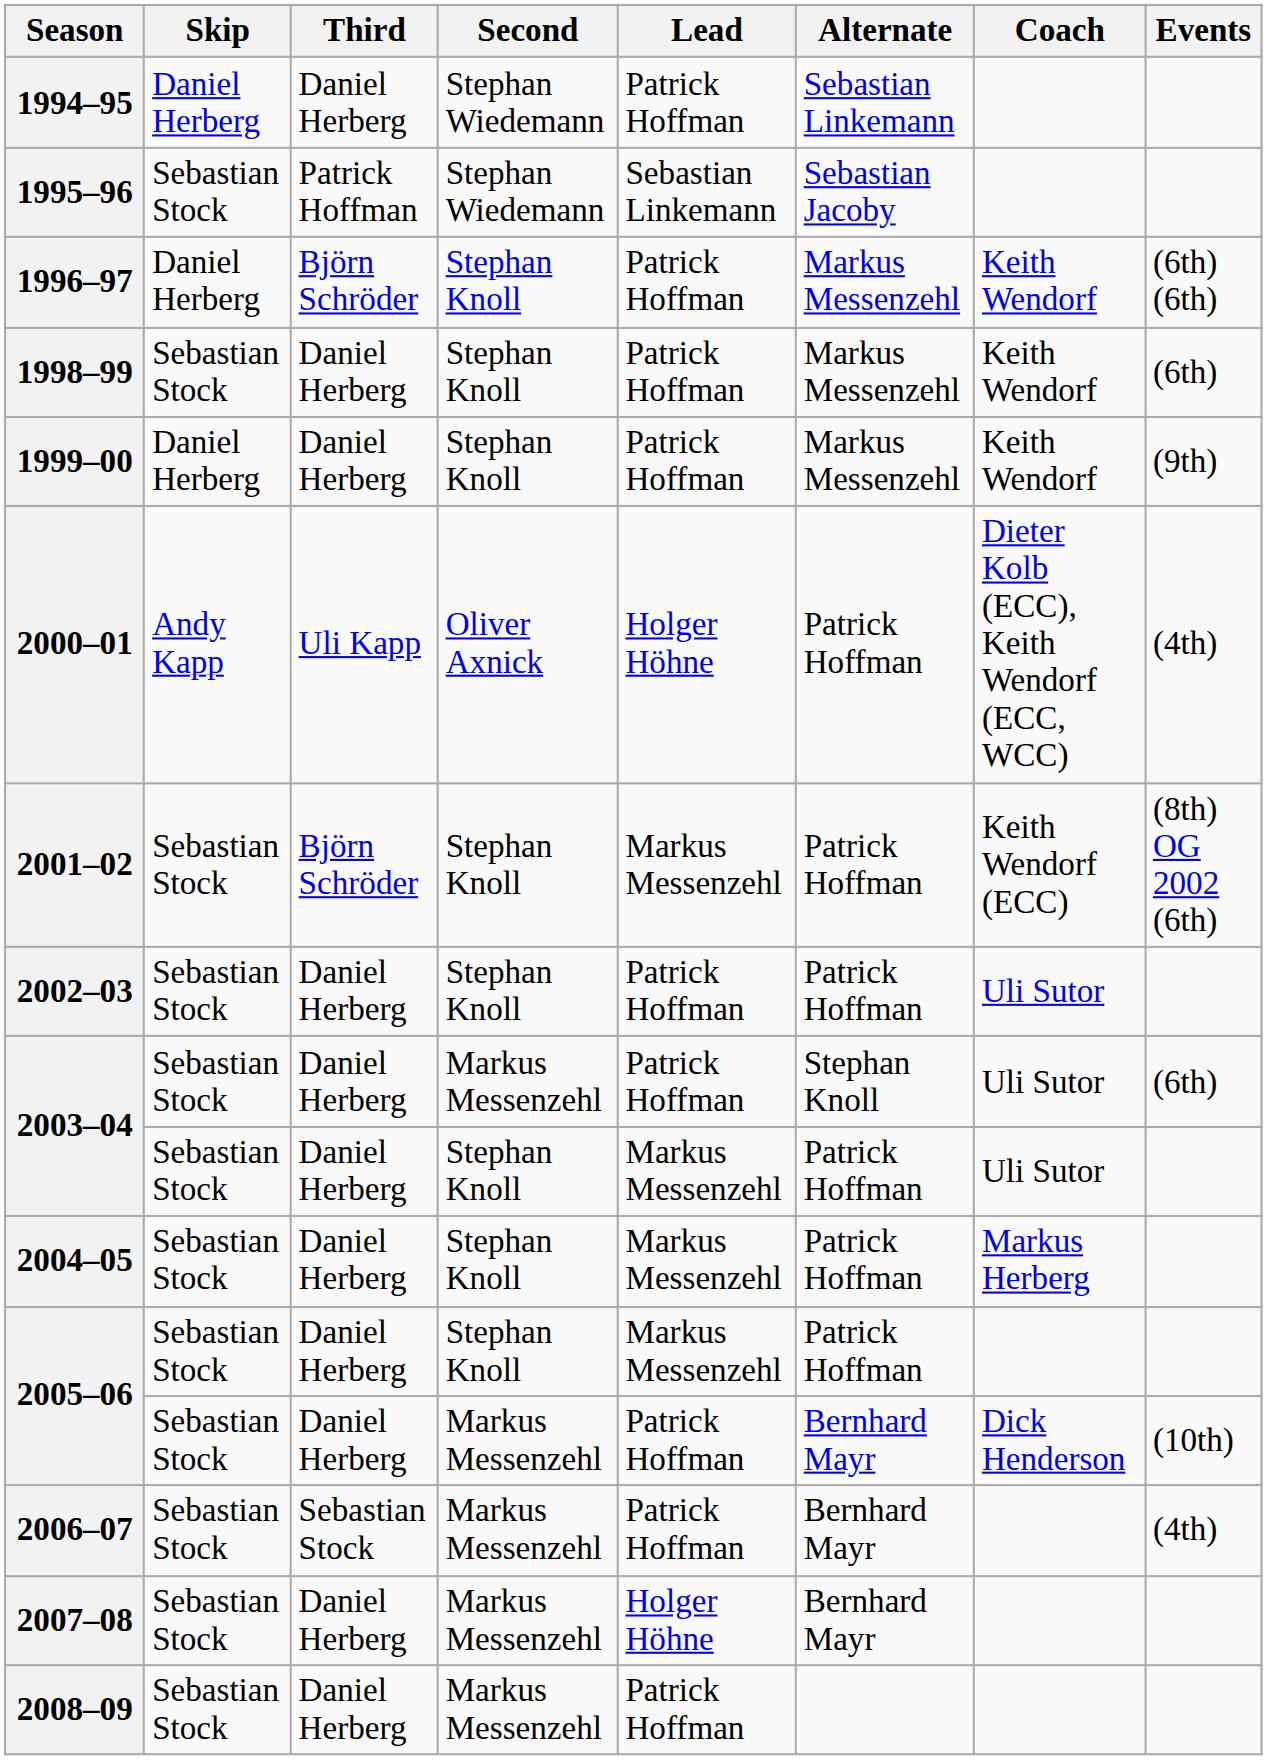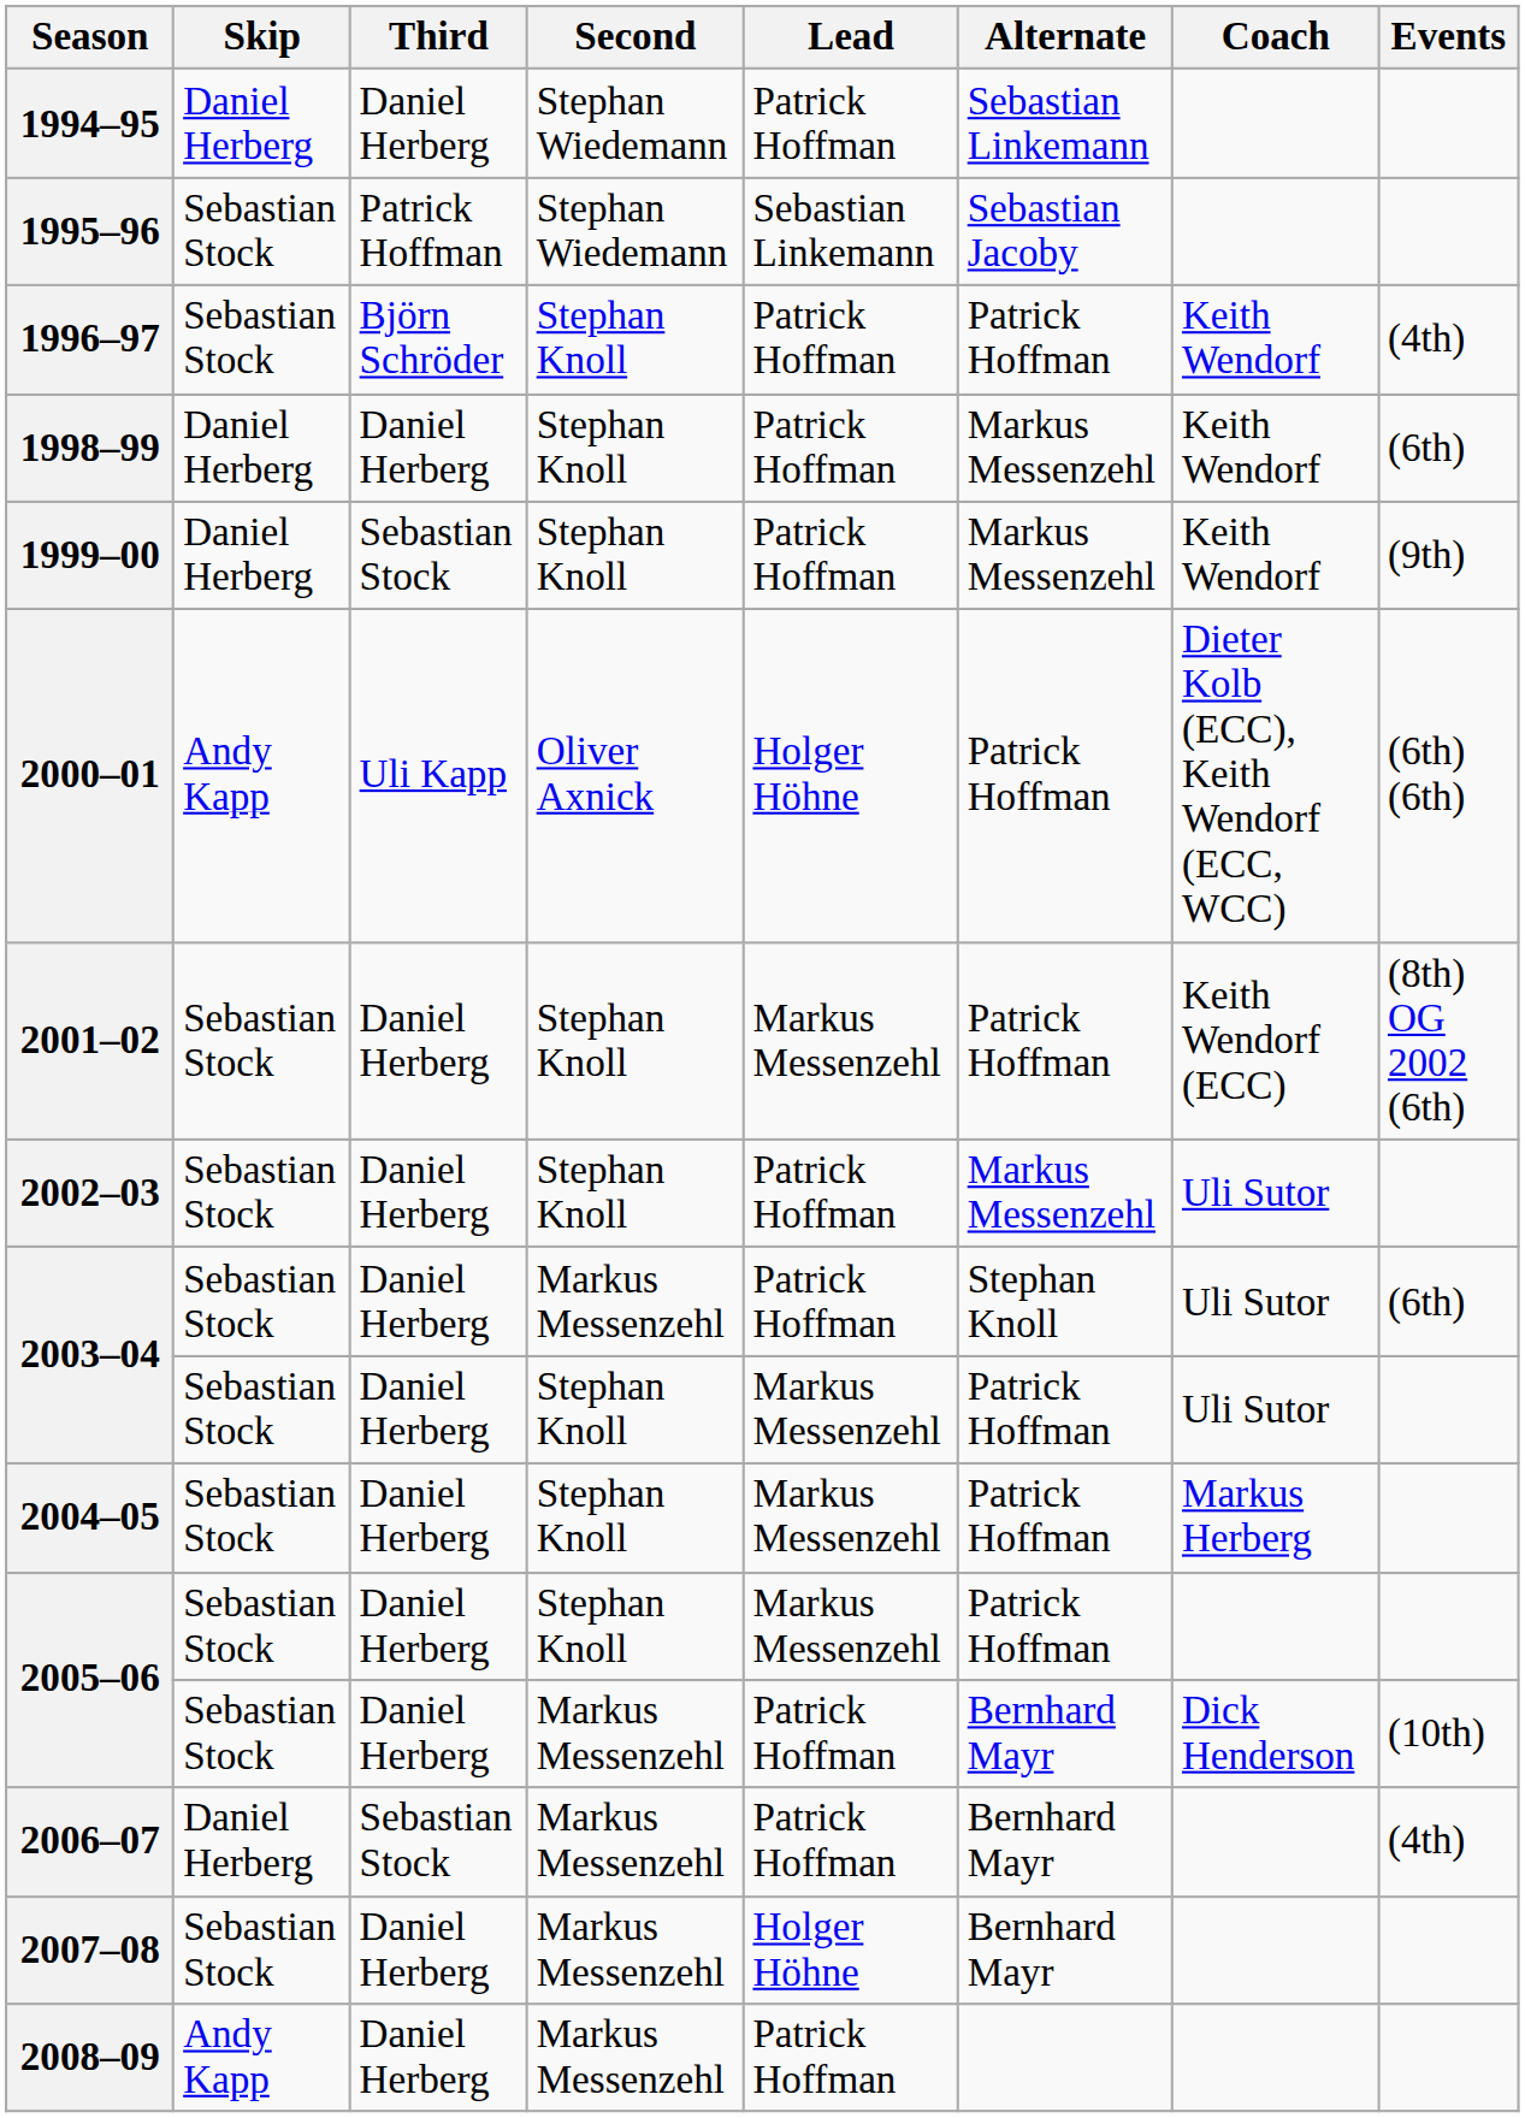1996–97 | Skip: Daniel Herberg -> Sebastian Stock
1996–97 | Alternate: Markus Messenzehl -> Patrick Hoffman
1996–97 | Events: (6th) (6th) -> (4th)
1998–99 | Skip: Sebastian Stock -> Daniel Herberg
1999–00 | Third: Daniel Herberg -> Sebastian Stock
2000–01 | Events: (4th) -> (6th) (6th)
2001–02 | Third: Björn Schröder -> Daniel Herberg
2002–03 | Alternate: Patrick Hoffman -> Markus Messenzehl
2006–07 | Skip: Sebastian Stock -> Daniel Herberg
2008–09 | Skip: Sebastian Stock -> Andy Kapp
